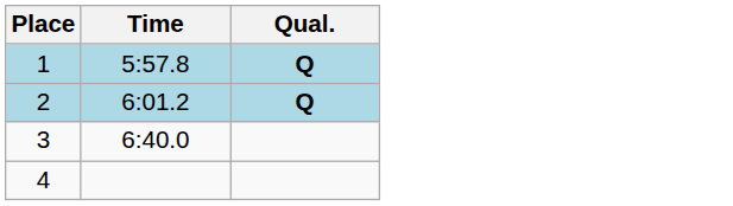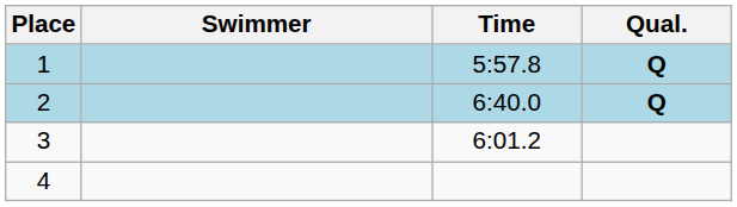+ column: Swimmer
2 | Time: 6:01.2 -> 6:40.0
3 | Time: 6:40.0 -> 6:01.2
